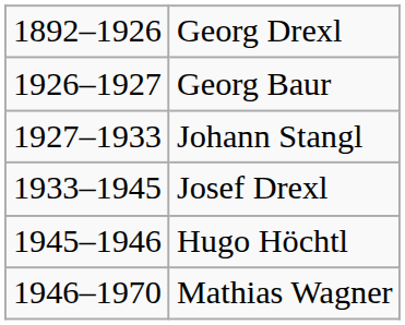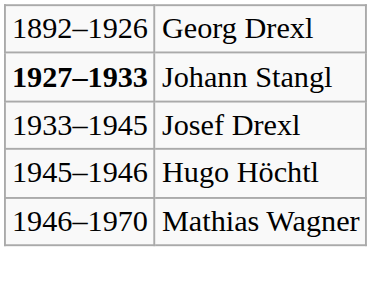- row: 1926–1927 | Georg Baur
Johann Stangl | column 1: normal -> bold
